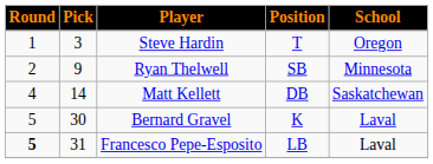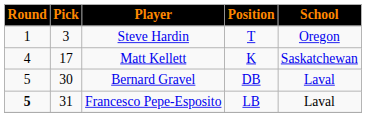- row: 2 | 9 | Ryan Thelwell | SB | Minnesota
Matt Kellett | Pick: 14 -> 17
Matt Kellett | Position: DB -> K
Bernard Gravel | Position: K -> DB
